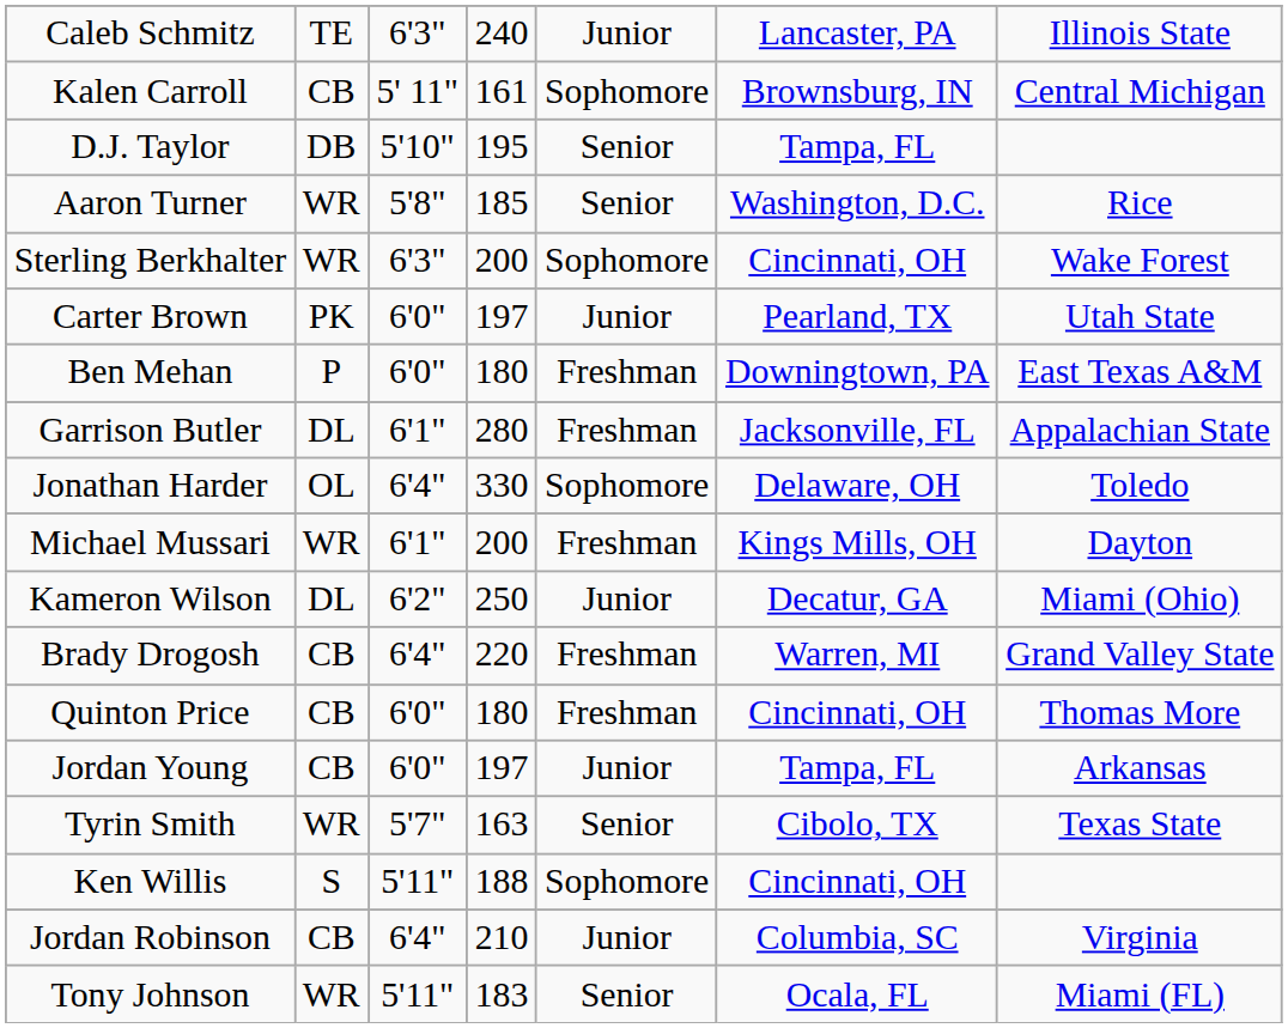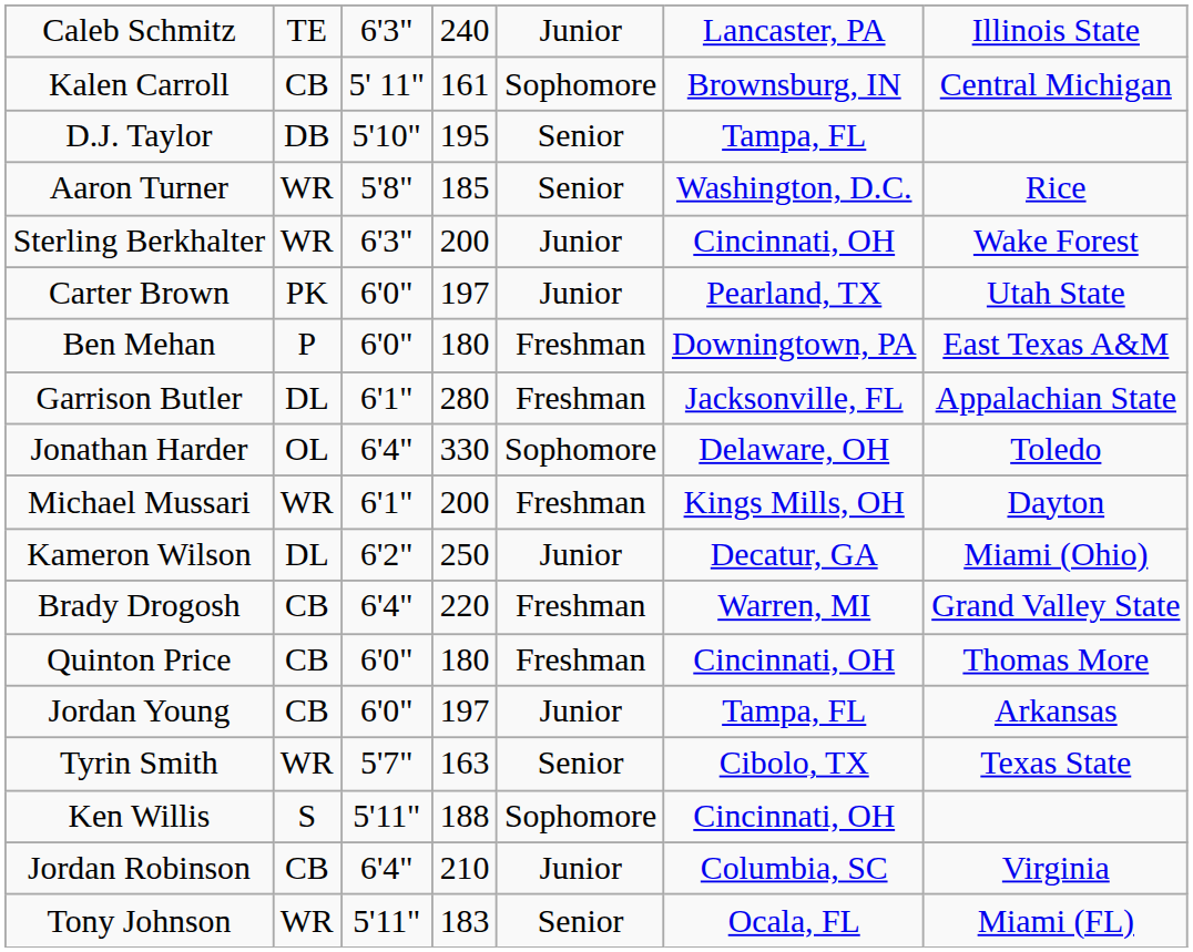Sterling Berkhalter | column 5: Sophomore -> Junior
